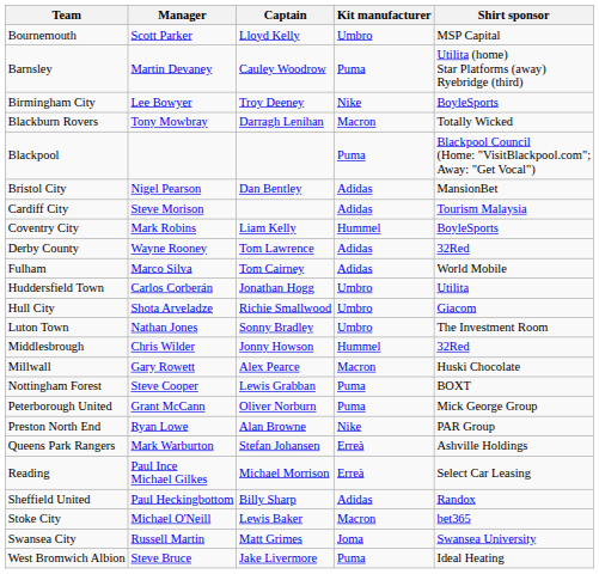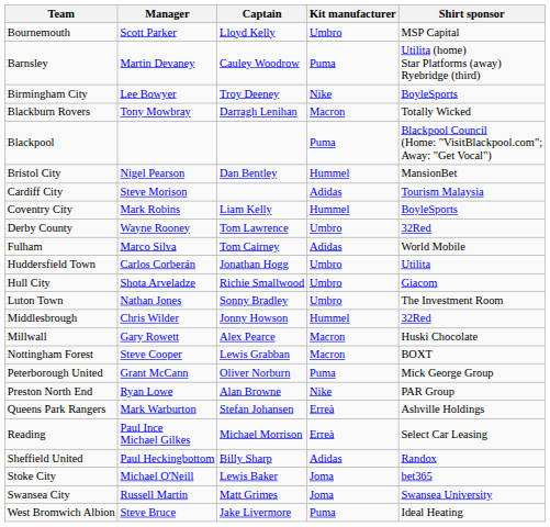Bristol City | Kit manufacturer: Adidas -> Hummel
Derby County | Kit manufacturer: Adidas -> Umbro
Nottingham Forest | Kit manufacturer: Puma -> Macron
Stoke City | Kit manufacturer: Macron -> Joma
